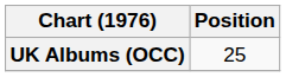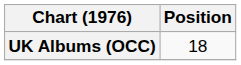UK Albums (OCC) | Position: 25 -> 18
